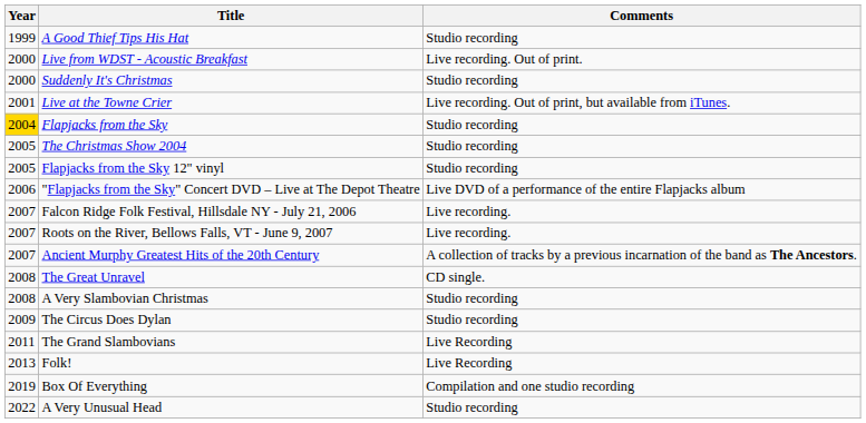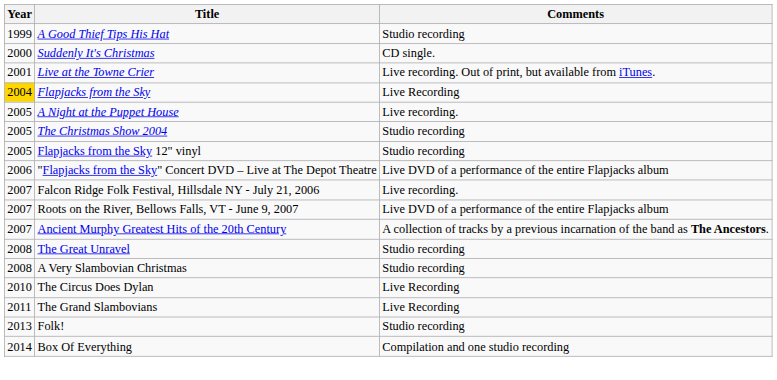- row: 2000 | Live from WDST - Acoustic Breakfast | Live recording. Out of print.
Suddenly It's Christmas | Comments: Studio recording -> CD single.
Flapjacks from the Sky | Comments: Studio recording -> Live Recording
+ row: 2005 | A Night at the Puppet House | Live recording.
Roots on the River, Bellows Falls, VT - June 9, 2007 | Comments: Live recording. -> Live DVD of a performance of the entire Flapjacks album
The Great Unravel | Comments: CD single. -> Studio recording
The Circus Does Dylan | Year: 2009 -> 2010
The Circus Does Dylan | Comments: Studio recording -> Live Recording
Folk! | Comments: Live Recording -> Studio recording
Box Of Everything | Year: 2019 -> 2014
- row: 2022 | A Very Unusual Head | Studio recording
